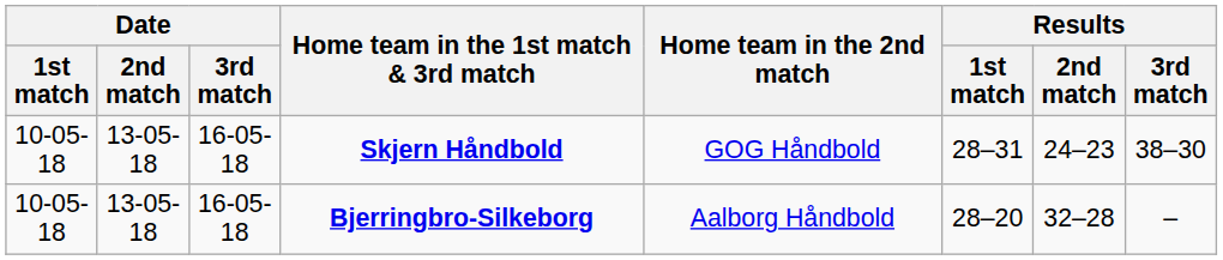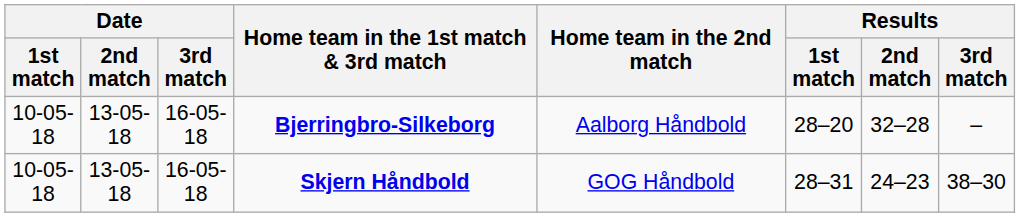rows swapped: Skjern Håndbold <-> Bjerringbro-Silkeborg
